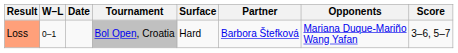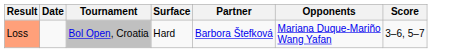- column: W–L | 0–1
